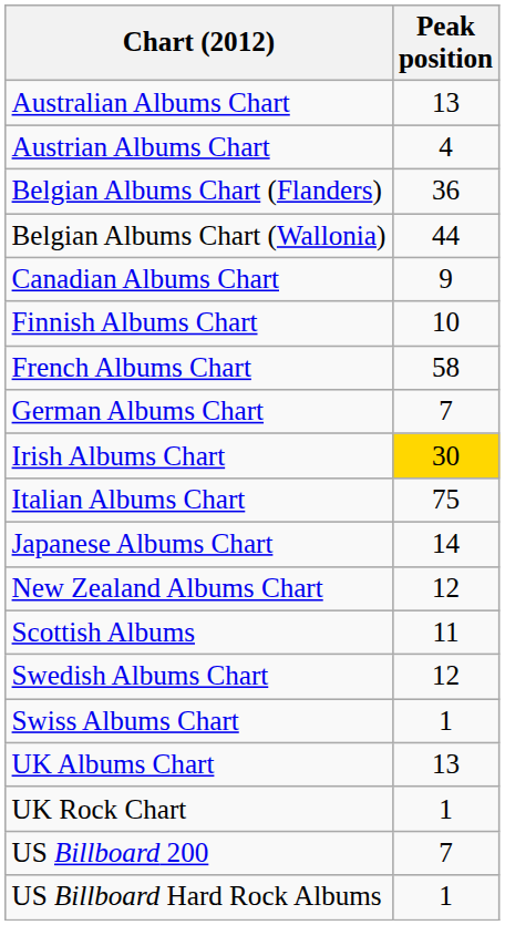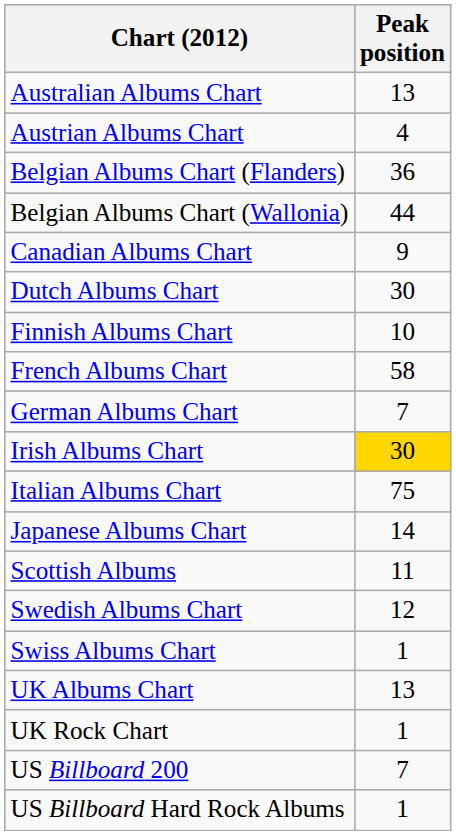+ row: Dutch Albums Chart | 30
- row: New Zealand Albums Chart | 12
